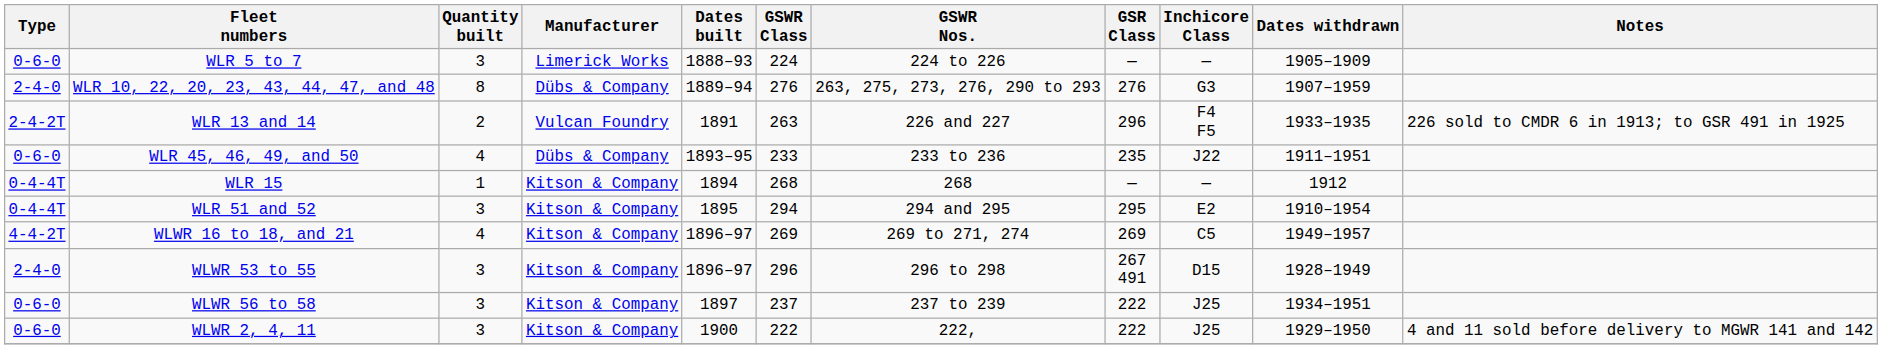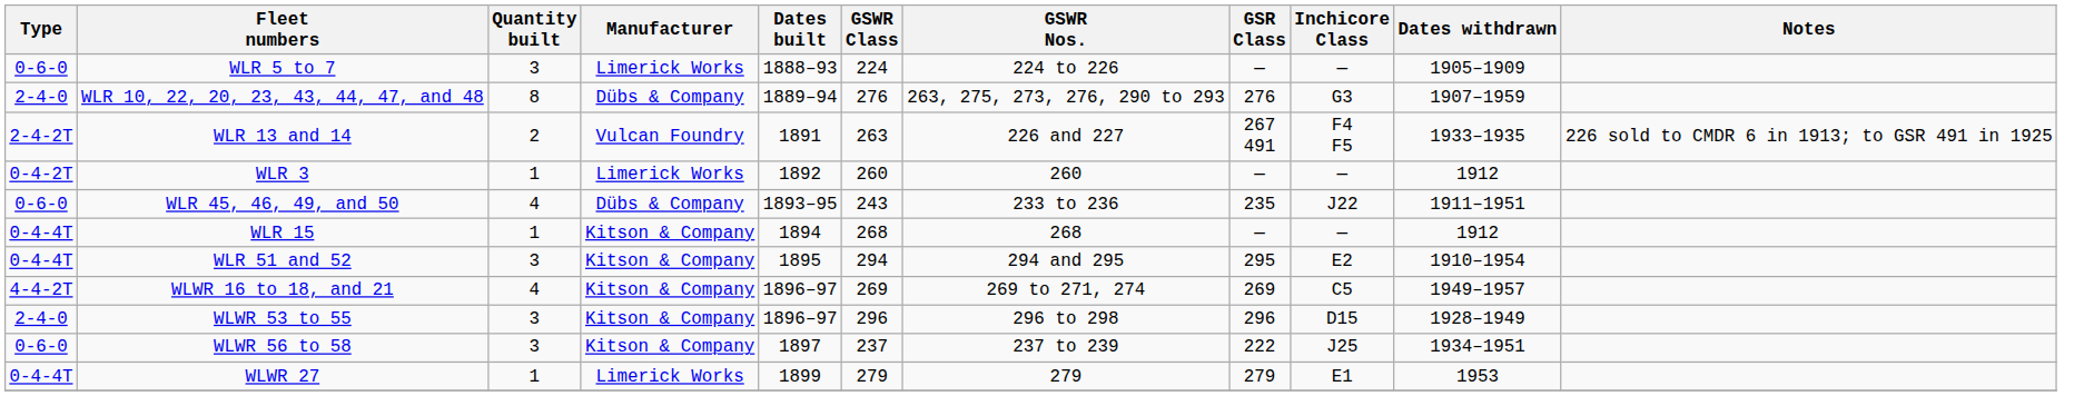WLR 13 and 14 | GSR Class: 296 -> 267 491
+ row: 0-4-2T | WLR 3 | 1 | Limerick Works | 1892 | 260 | 260 | — | — | 1912
WLR 45, 46, 49, and 50 | GSWR Class: 233 -> 243
WLWR 53 to 55 | GSR Class: 267 491 -> 296
+ row: 0-4-4T | WLWR 27 | 1 | Limerick Works | 1899 | 279 | 279 | 279 | E1 | 1953
- row: 0-6-0 | WLWR 2, 4, 11 | 3 | Kitson & Company | 1900 | 222 | 222, | 222 | J25 | 1929–1950 | 4 and 11 sold before delivery to MGWR 141 and 142
